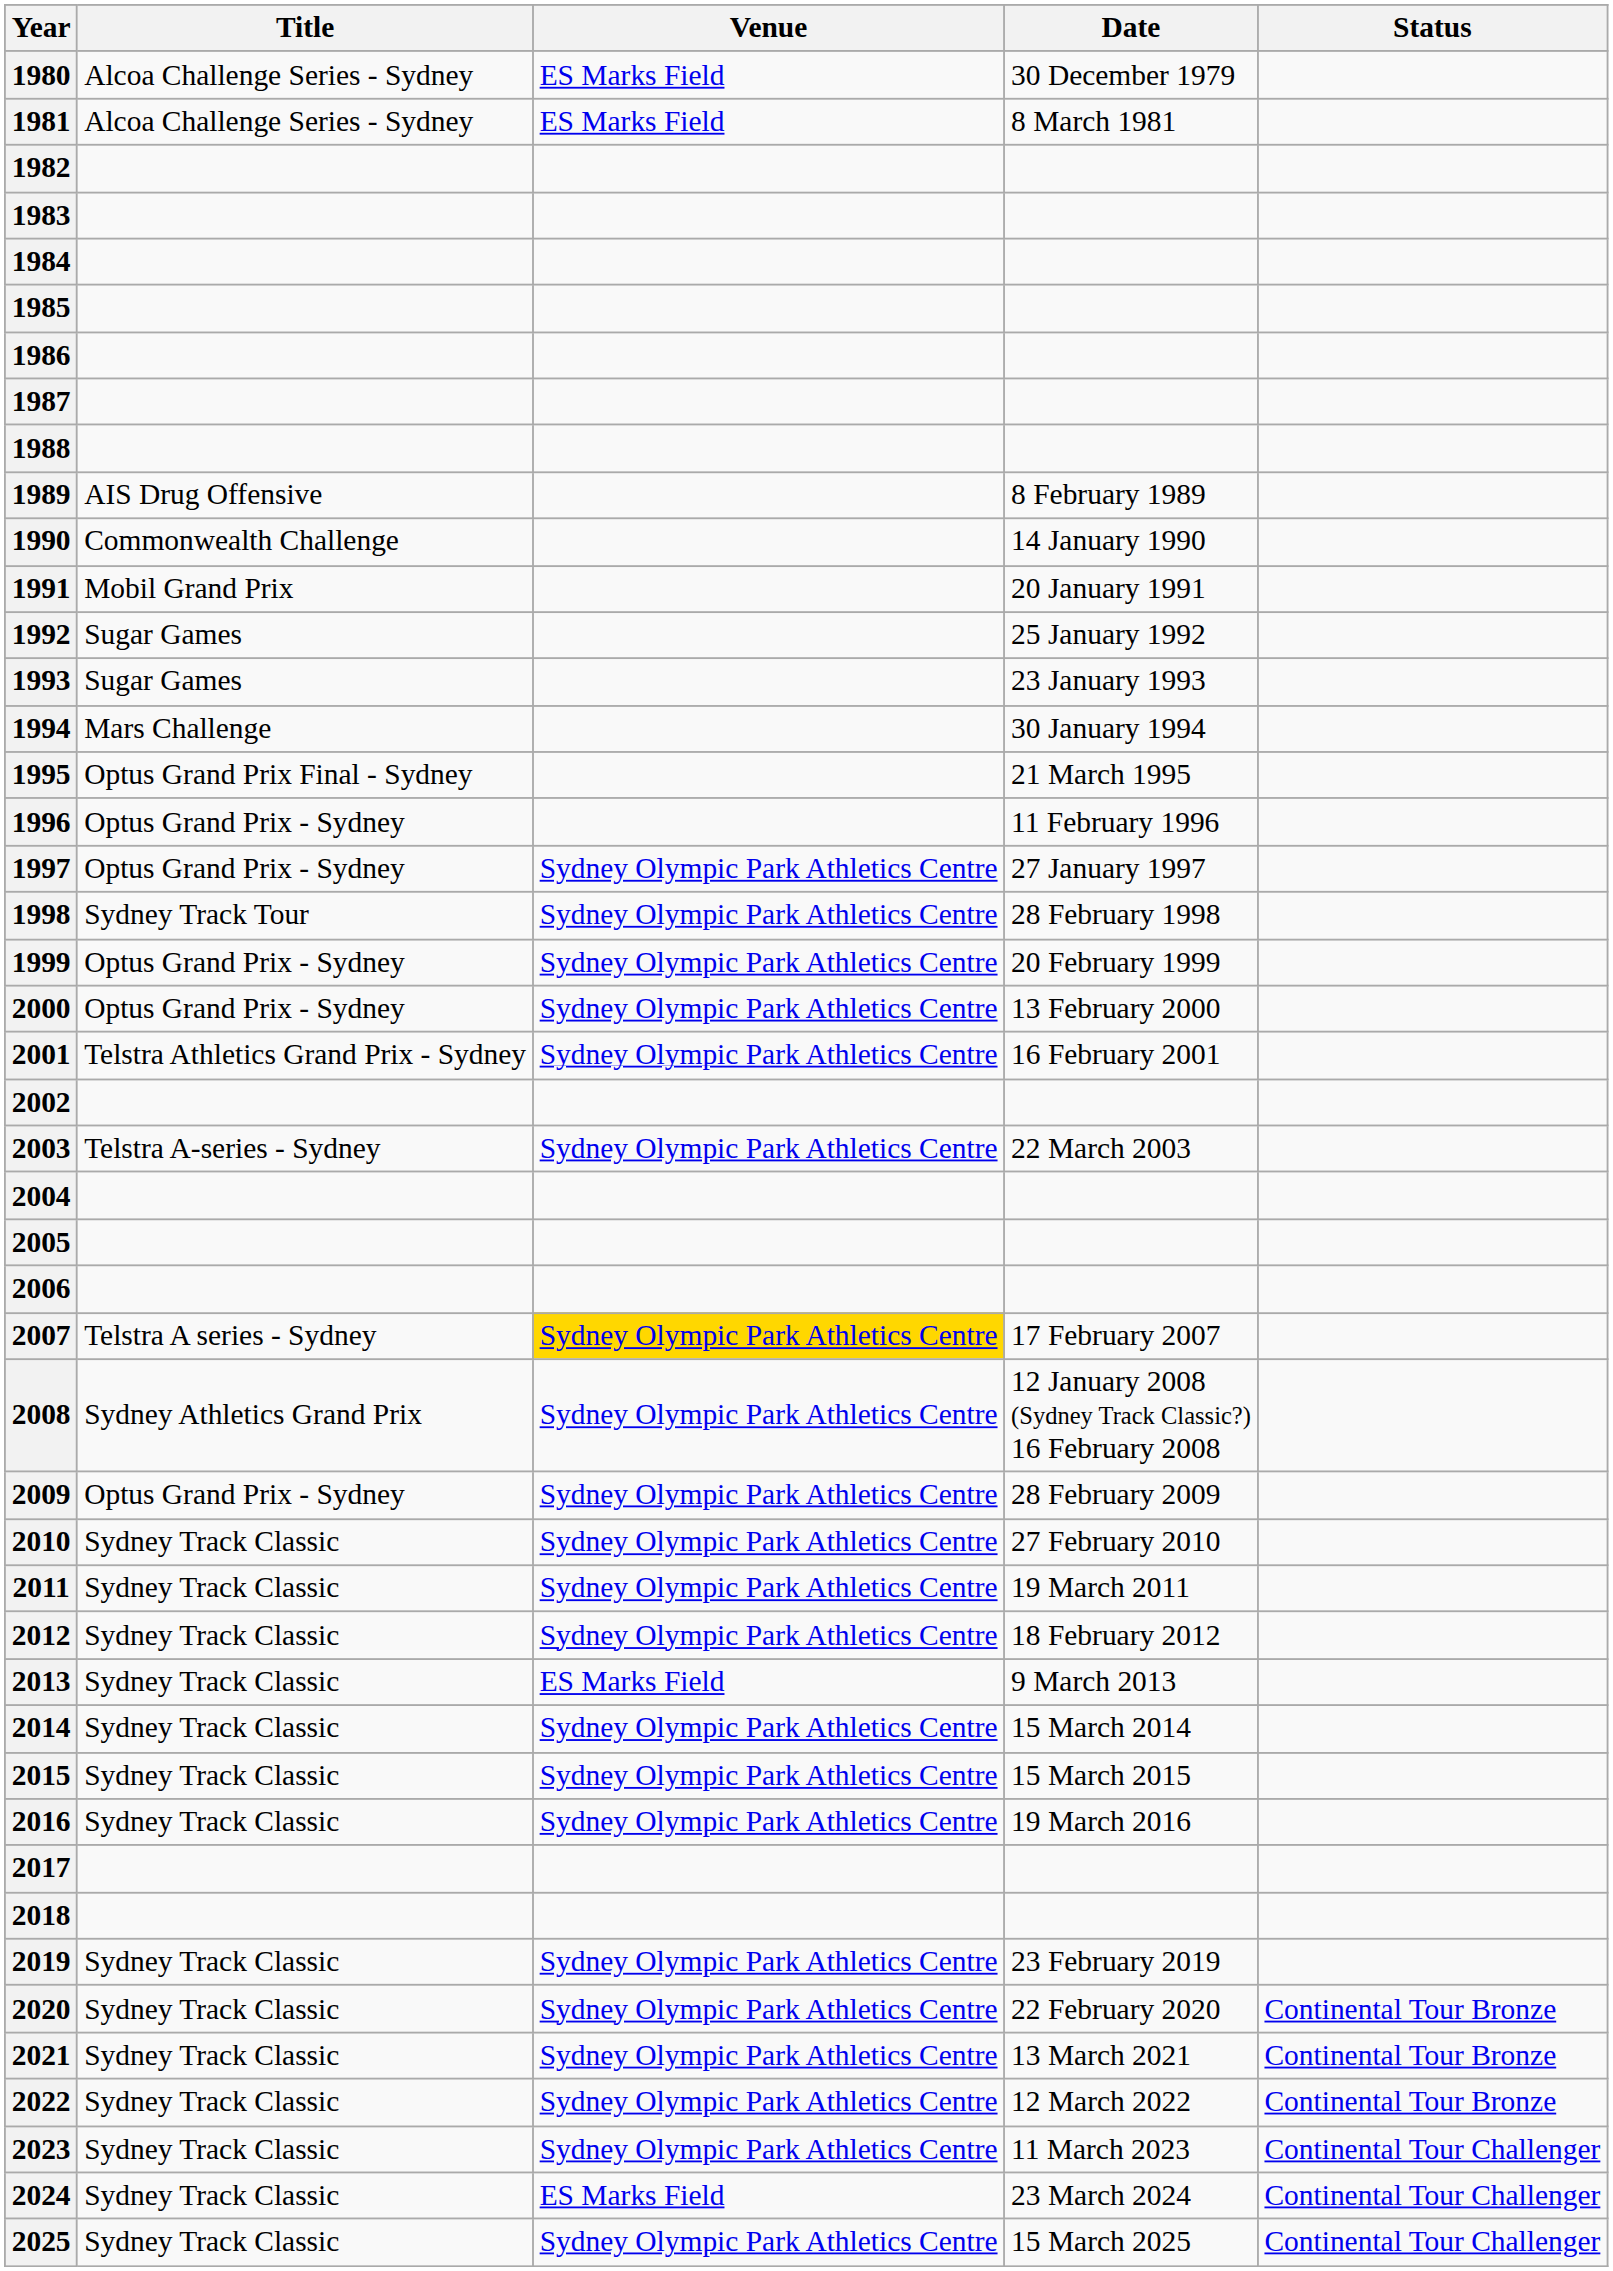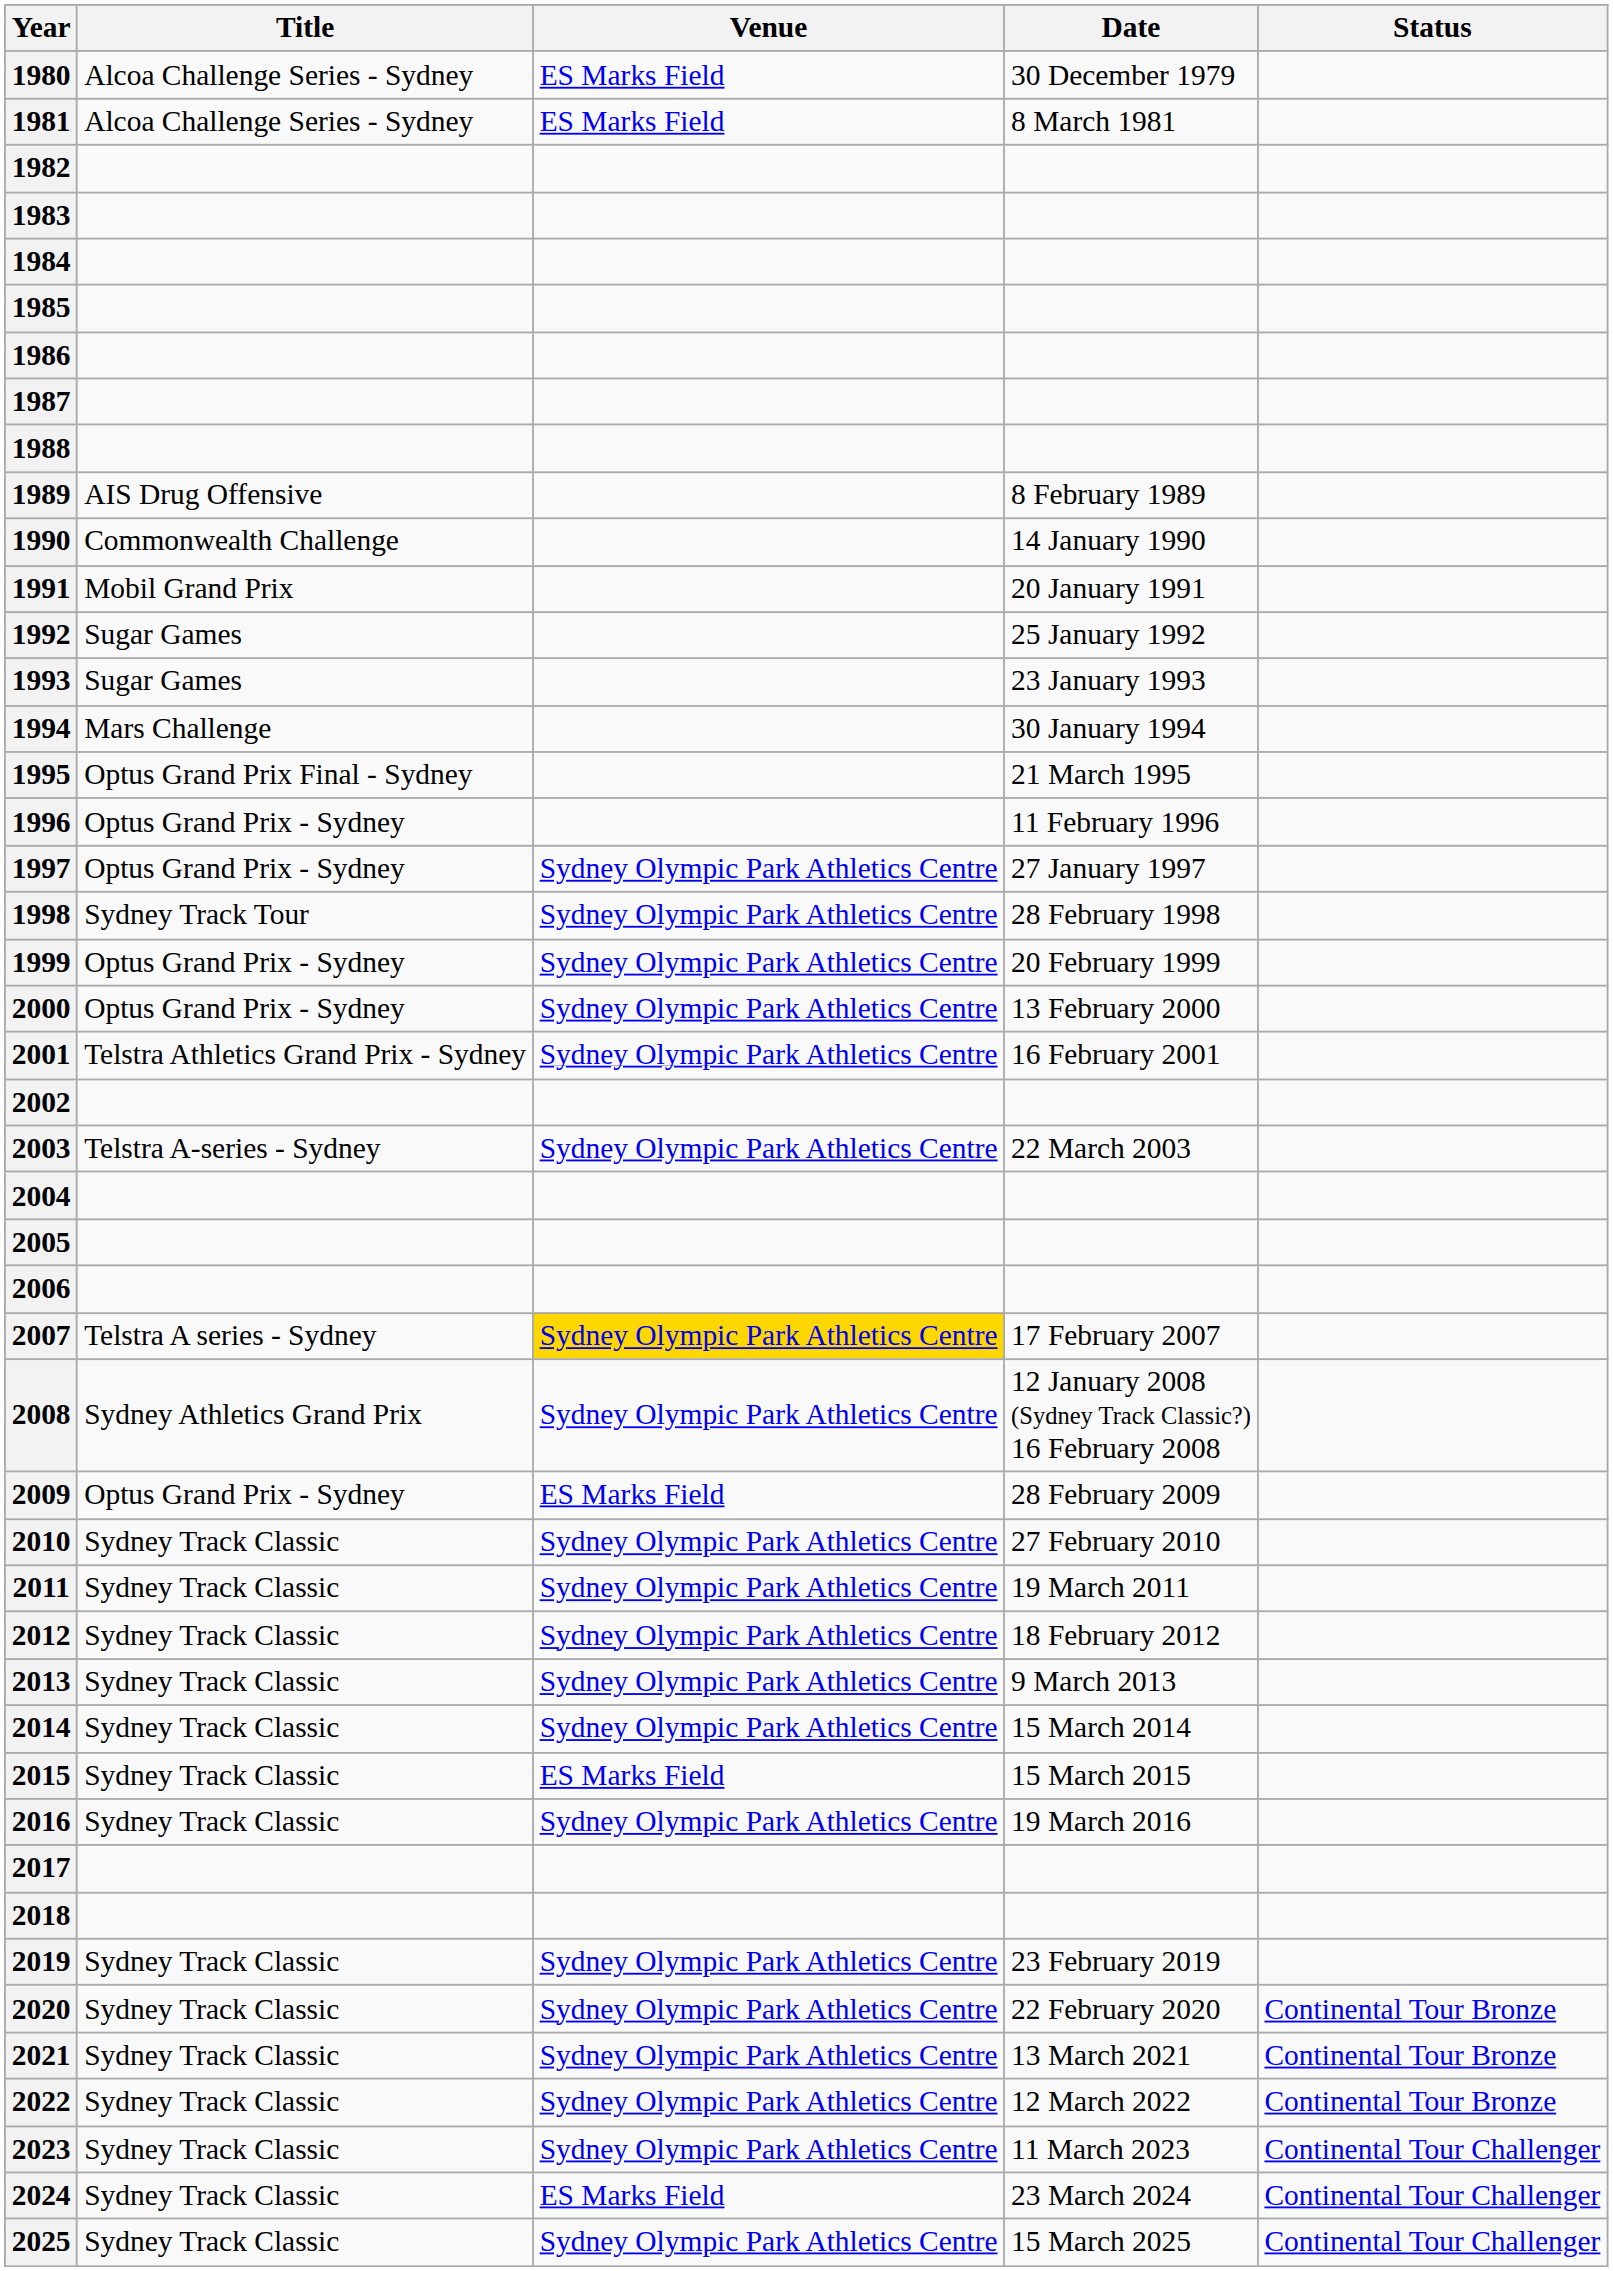2009 | Venue: Sydney Olympic Park Athletics Centre -> ES Marks Field
2013 | Venue: ES Marks Field -> Sydney Olympic Park Athletics Centre
2015 | Venue: Sydney Olympic Park Athletics Centre -> ES Marks Field
